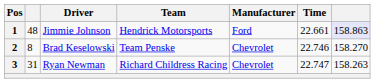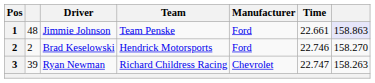Jimmie Johnson | Team: Hendrick Motorsports -> Team Penske
Brad Keselowski | column 2: 8 -> 2
Brad Keselowski | Team: Team Penske -> Hendrick Motorsports
Brad Keselowski | Manufacturer: Chevrolet -> Ford
Ryan Newman | column 2: 31 -> 39
